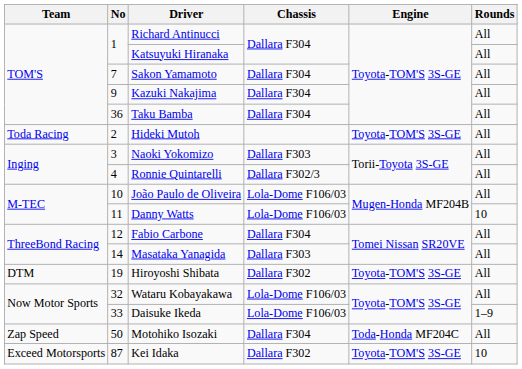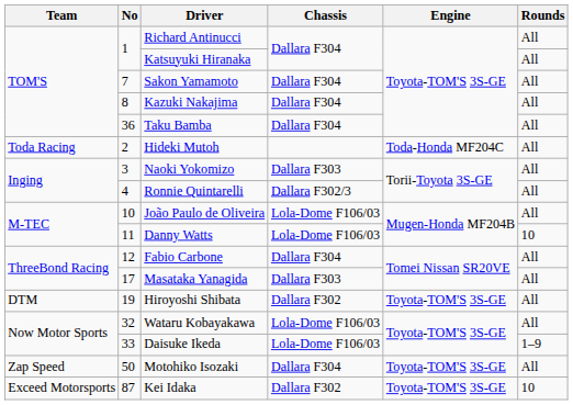Kazuki Nakajima | No: 9 -> 8
Hideki Mutoh | Engine: Toyota-TOM'S 3S-GE -> Toda-Honda MF204C
Masataka Yanagida | No: 14 -> 17
Motohiko Isozaki | Engine: Toda-Honda MF204C -> Toyota-TOM'S 3S-GE
